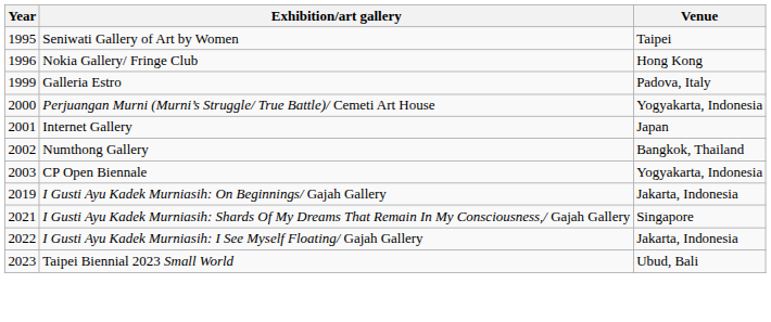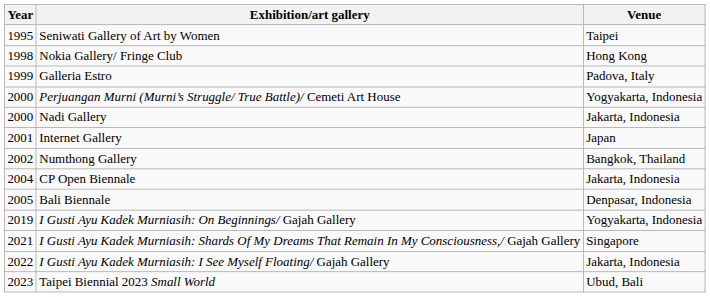Nokia Gallery/ Fringe Club | Year: 1996 -> 1998
+ row: 2000 | Nadi Gallery | Jakarta, Indonesia
CP Open Biennale | Year: 2003 -> 2004
CP Open Biennale | Venue: Yogyakarta, Indonesia -> Jakarta, Indonesia
+ row: 2005 | Bali Biennale | Denpasar, Indonesia
I Gusti Ayu Kadek Murniasih: On Beginnings/ Gajah Gallery | Venue: Jakarta, Indonesia -> Yogyakarta, Indonesia
